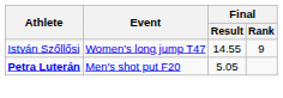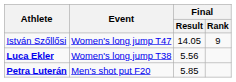István Szőllősi | Final / Result: 14.55 -> 14.05
+ row: Luca Ekler | Women's long jump T38 | 5.56
Petra Luterán | Final / Result: 5.05 -> 5.85
